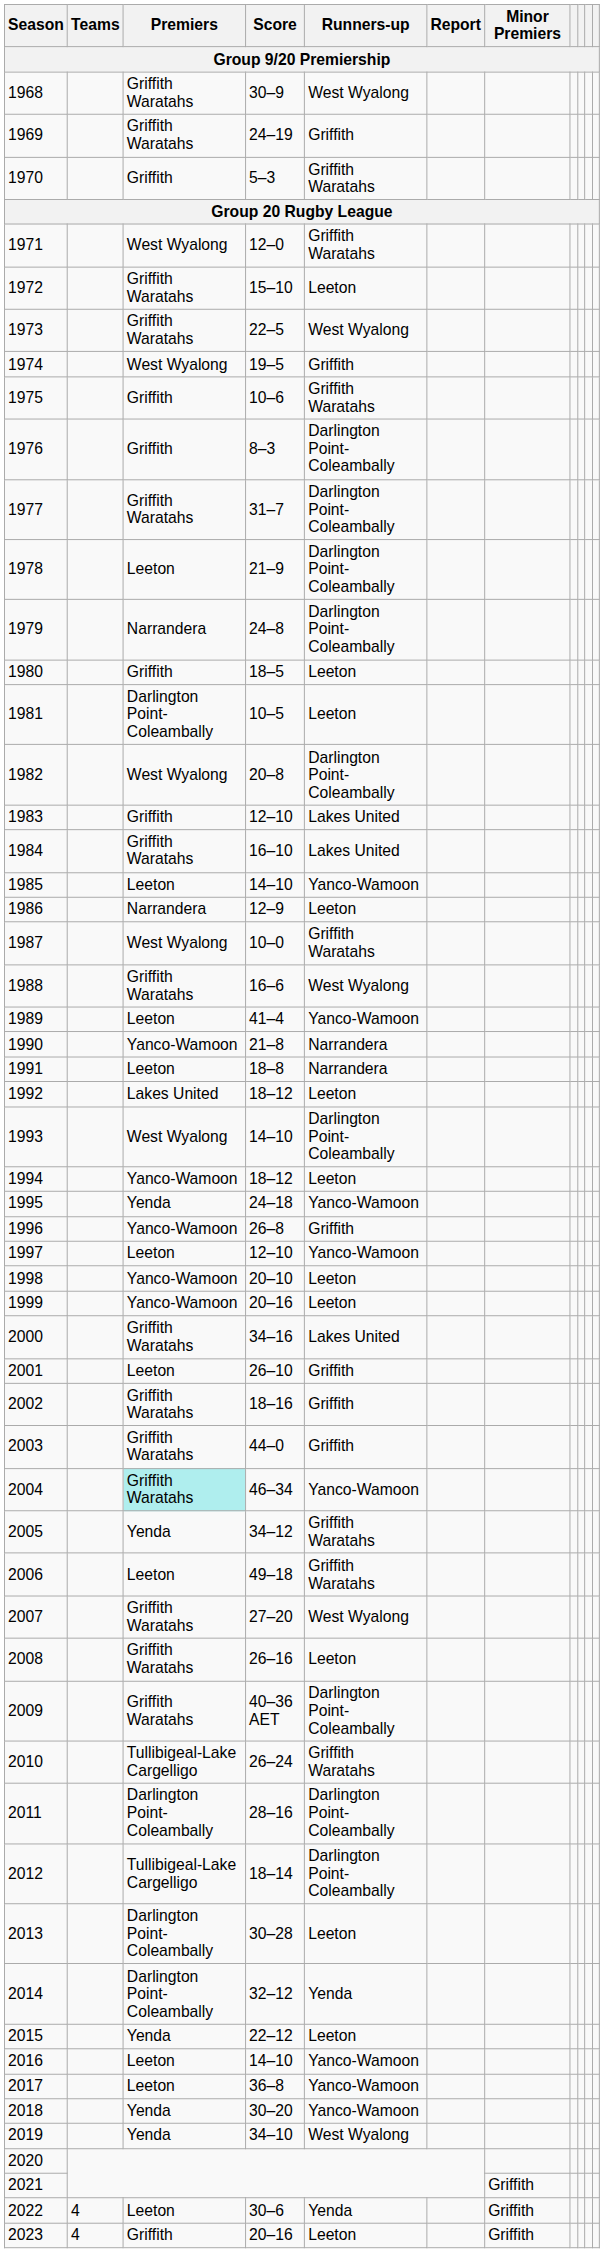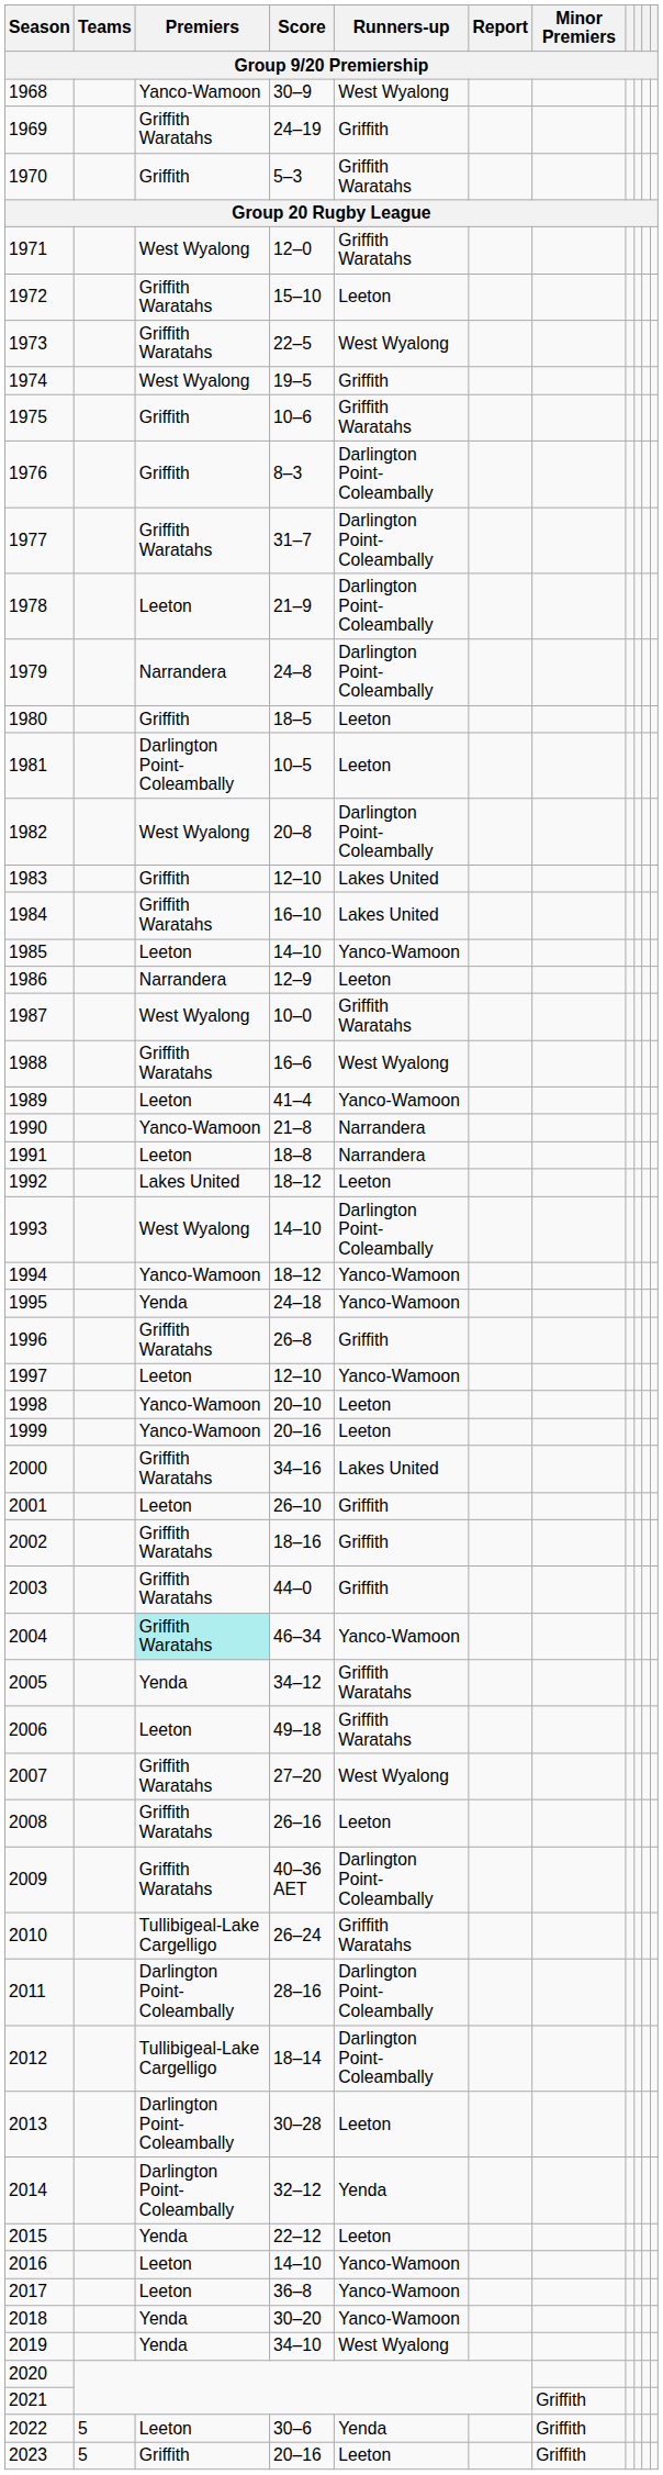1968 | Premiers: Griffith Waratahs -> Yanco-Wamoon
1994 | Runners-up: Leeton -> Yanco-Wamoon
1996 | Premiers: Yanco-Wamoon -> Griffith Waratahs
2022 | Teams: 4 -> 5
2023 | Teams: 4 -> 5
